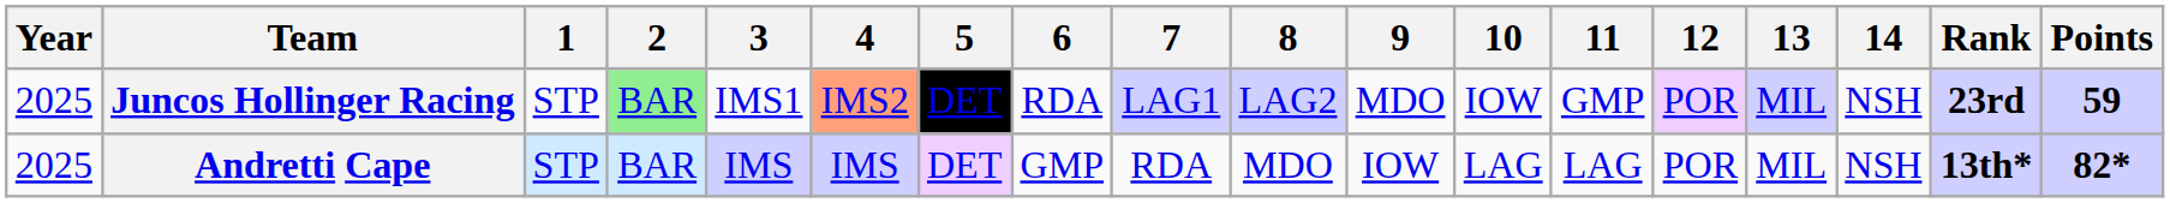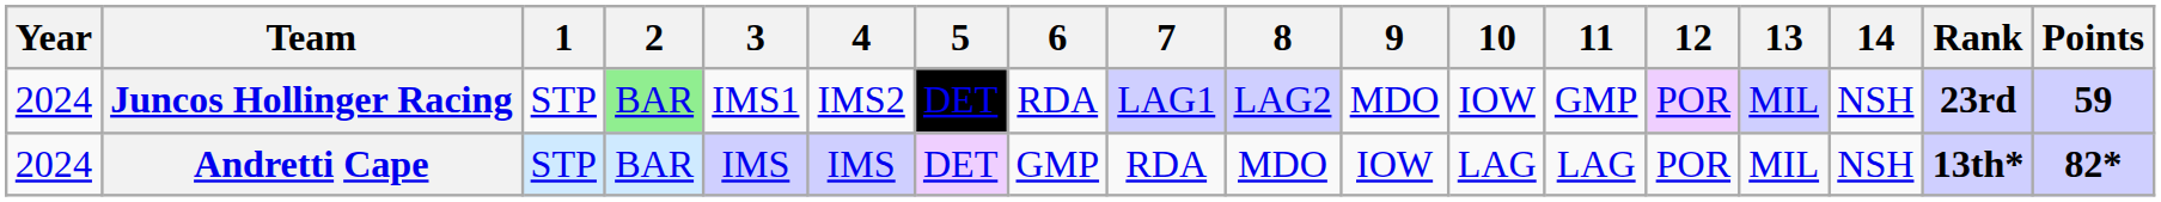Juncos Hollinger Racing | Year: 2025 -> 2024
Juncos Hollinger Racing | 4: lightsalmon background -> no background
Andretti Cape | Year: 2025 -> 2024
